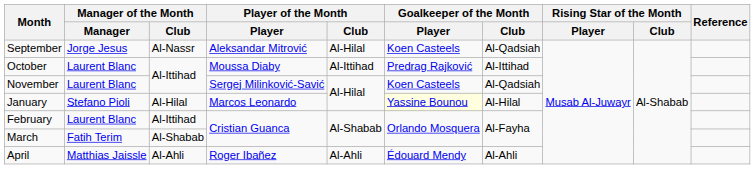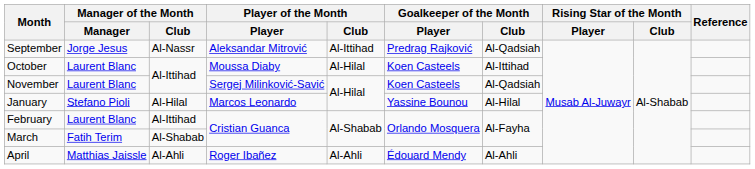September | Player of the Month / Club: Al-Hilal -> Al-Ittihad
September | Goalkeeper of the Month / Player: Koen Casteels -> Predrag Rajković
October | Player of the Month / Club: Al-Ittihad -> Al-Hilal
October | Goalkeeper of the Month / Player: Predrag Rajković -> Koen Casteels
January | Goalkeeper of the Month / Player: lightyellow background -> no background
